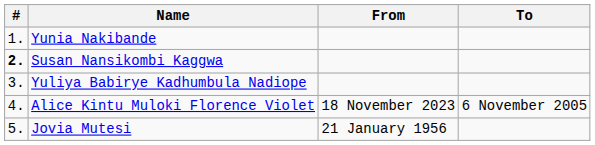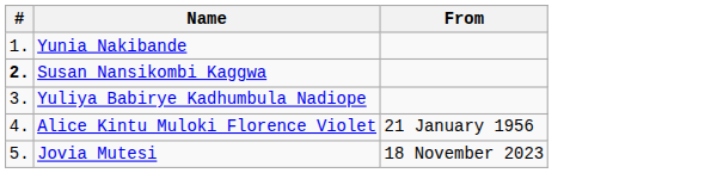- column: To | 6 November 2005
Alice Kintu Muloki Florence Violet | From: 18 November 2023 -> 21 January 1956
Jovia Mutesi | From: 21 January 1956 -> 18 November 2023
